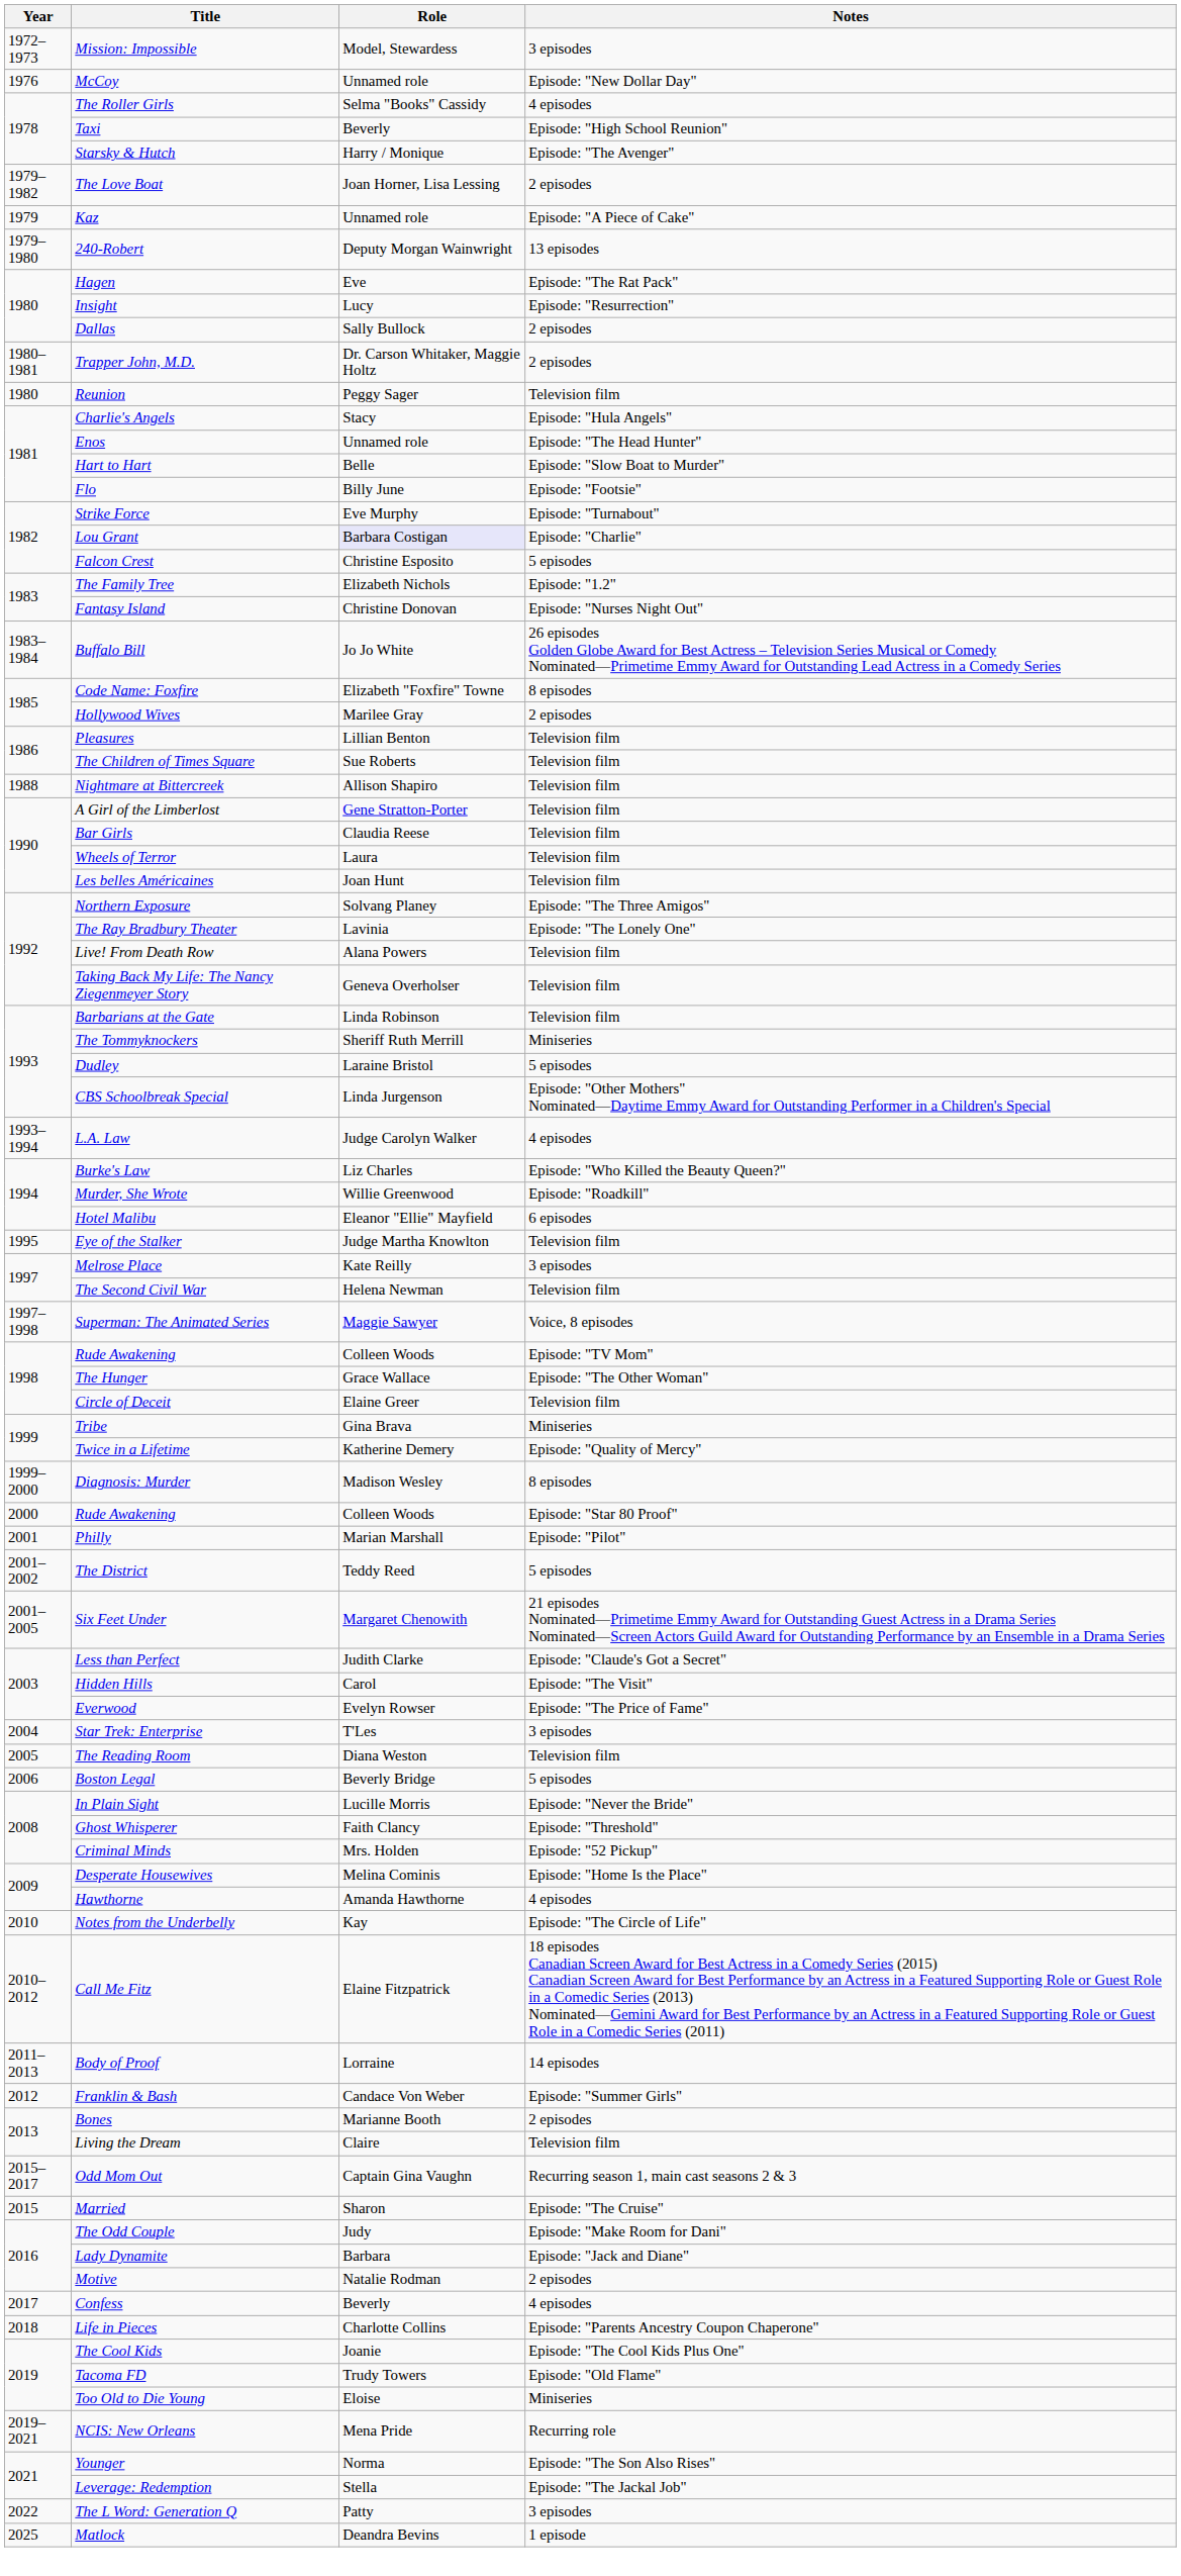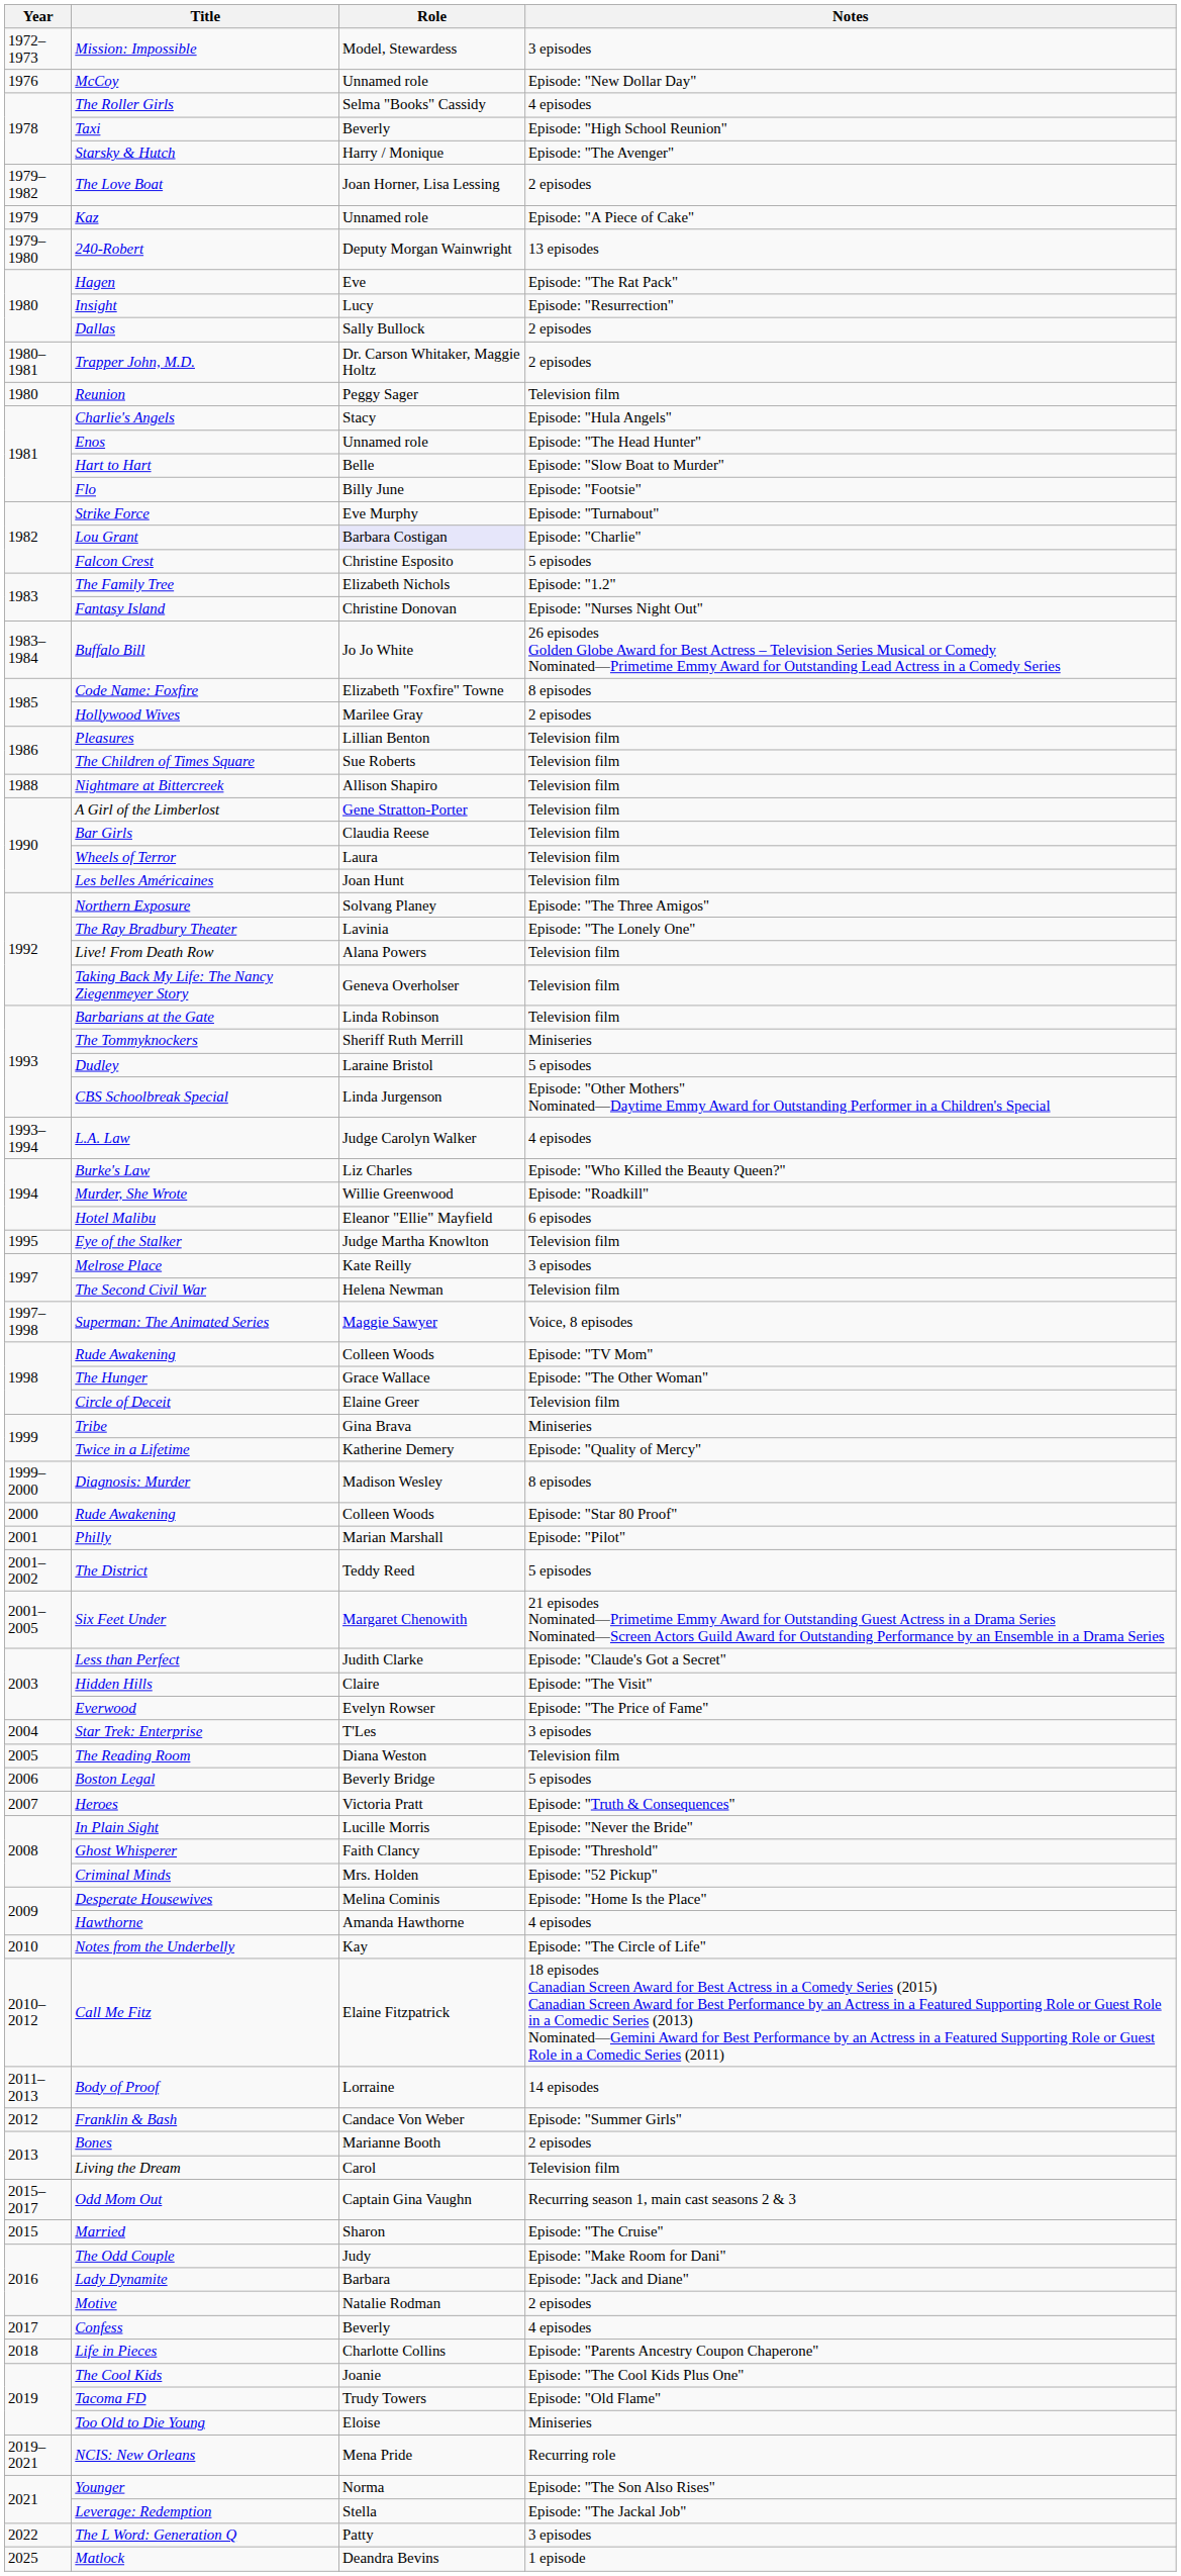Hidden Hills | Role: Carol -> Claire
+ row: 2007 | Heroes | Victoria Pratt | Episode: "Truth & Consequences"
Living the Dream | Role: Claire -> Carol
